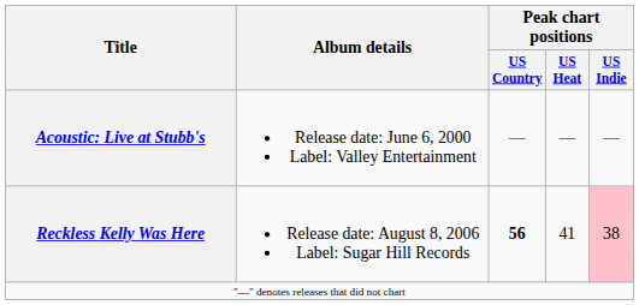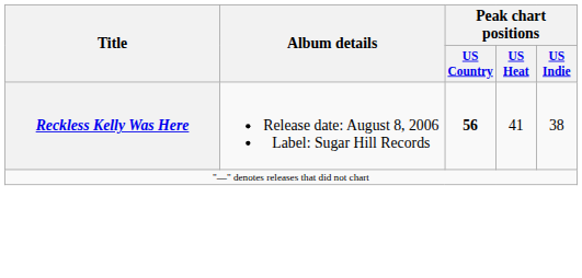- row: Acoustic: Live at Stubb's | Release date: June 6, 2000 Label: Valley Entertainment | — | — | —
Reckless Kelly Was Here | Peak chart positions / US Indie: pink background -> no background
